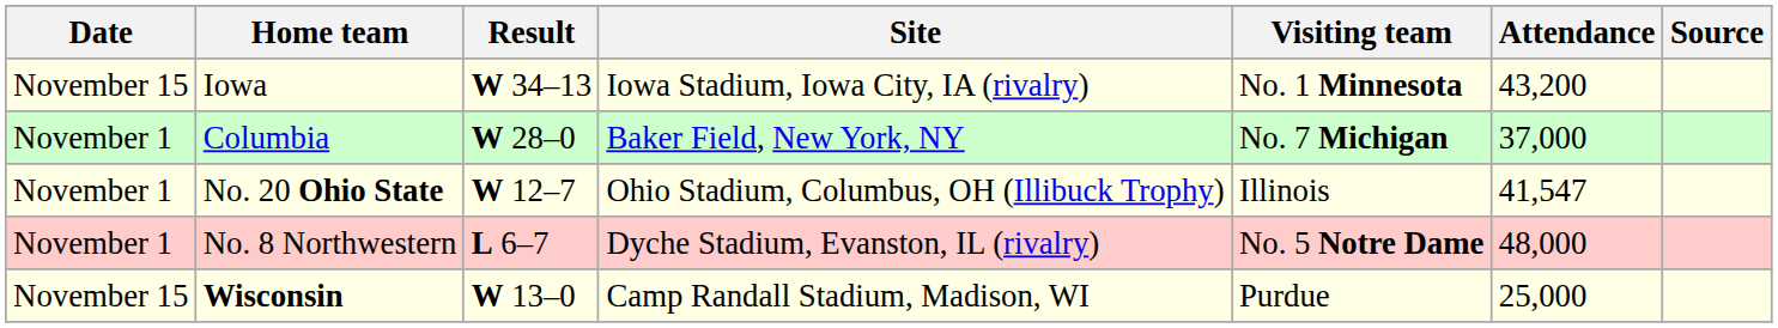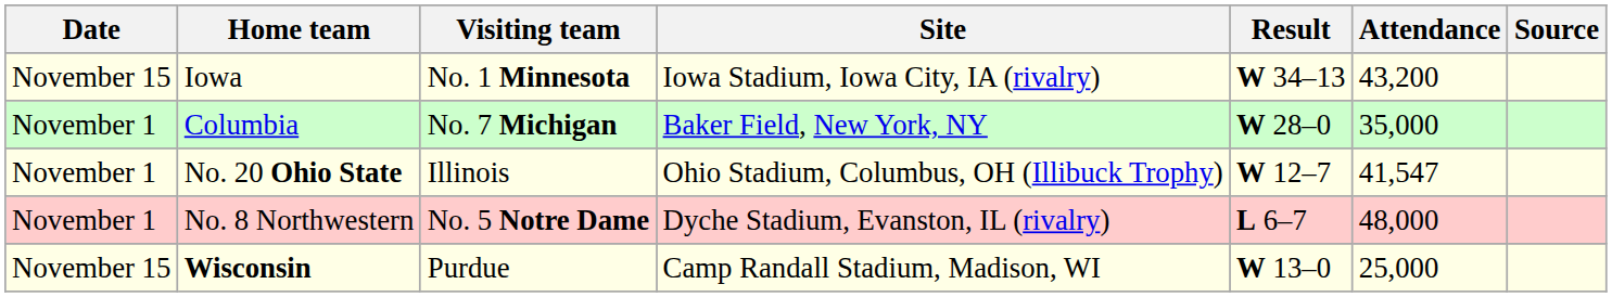columns swapped: Visiting team <-> Result
Columbia | Attendance: 37,000 -> 35,000
